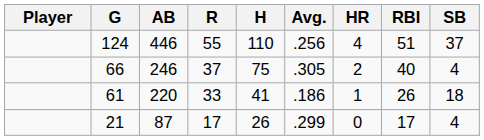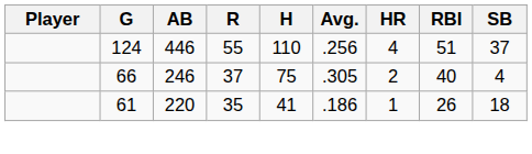61 | R: 33 -> 35
- row: 21 | 87 | 17 | 26 | .299 | 0 | 17 | 4
